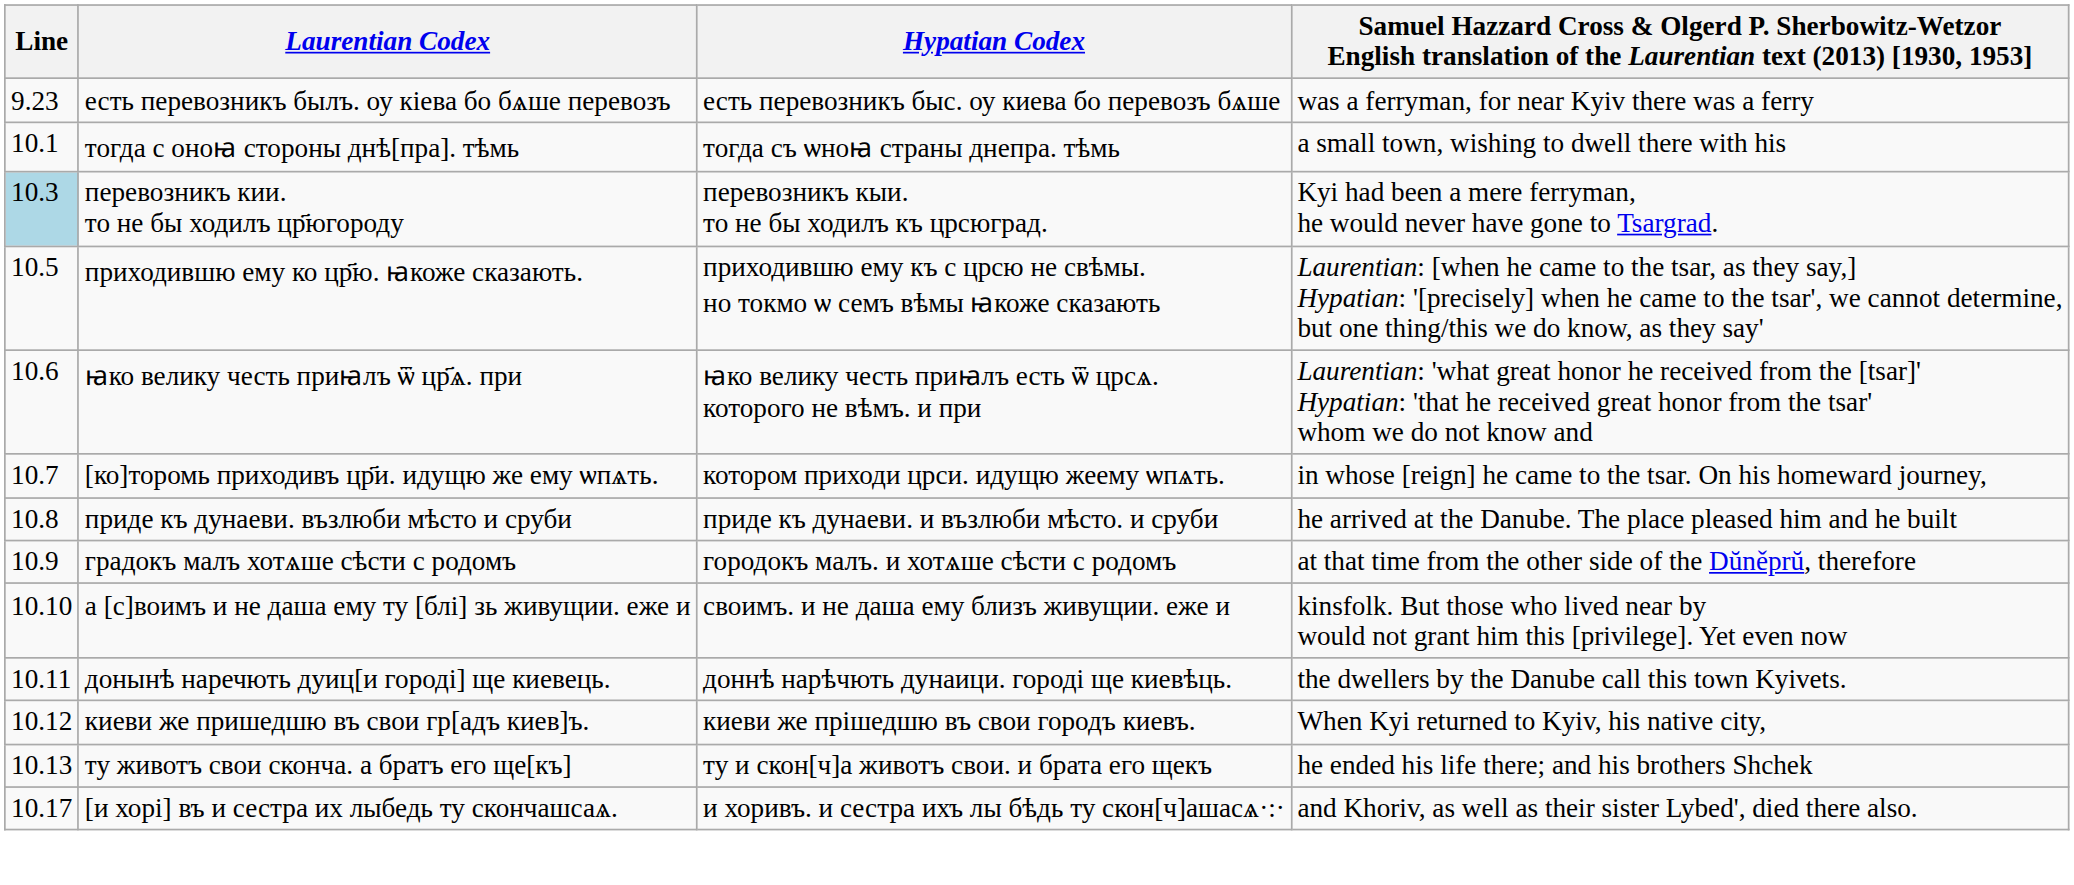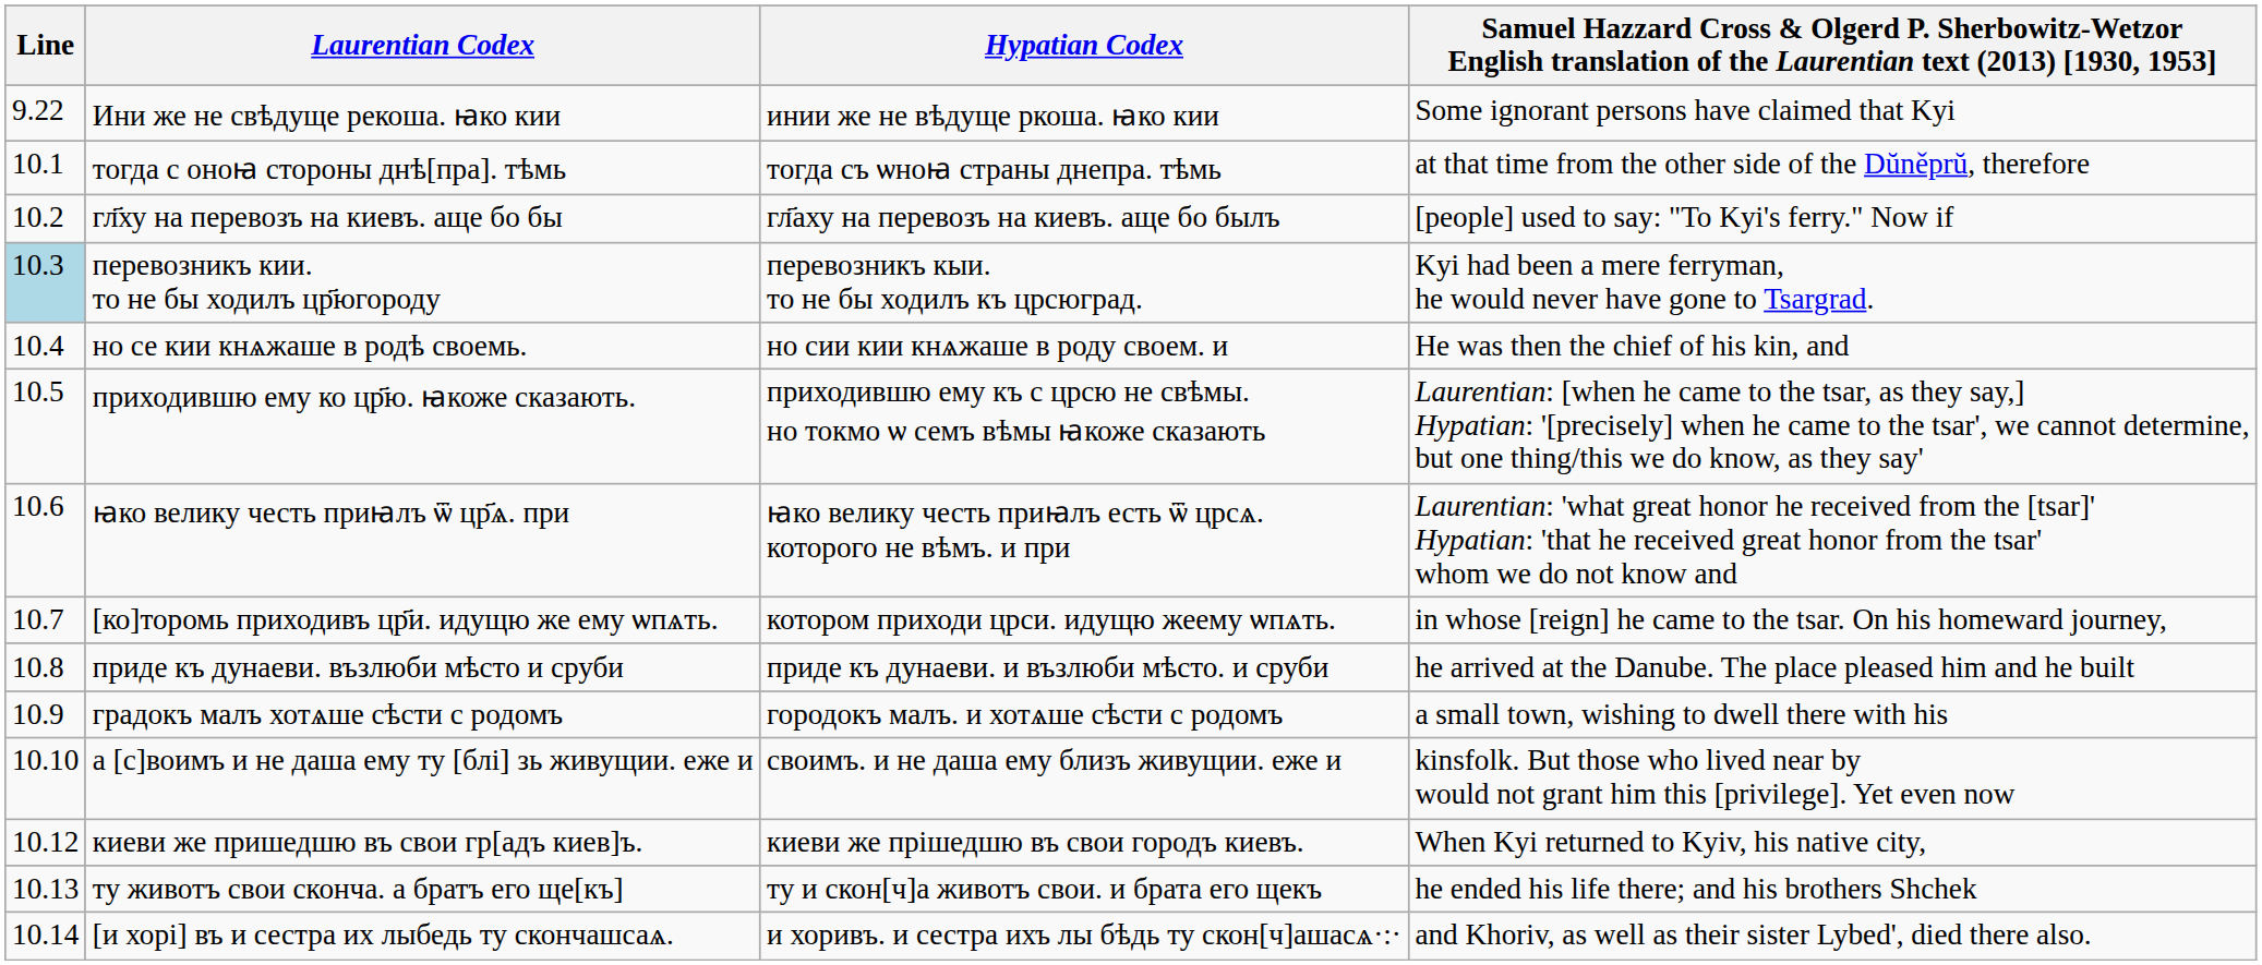+ row: 9.22 | Ини же не свѣдуще рекоша. ꙗко кии | инии же не вѣдуще ркоша. ꙗко кии | Some ignorant persons have claimed that Kyi
- row: 9.23 | есть перевозникъ былъ. оу кіева бо бѧше перевозъ | есть перевозникъ быс. оу киева бо перевозъ бѧше | was a ferryman, for near Kyiv there was a ferry
тогда с оноꙗ стороны днѣ[пра]. тѣмь | column 4: a small town, wishing to dwell there with his -> at that time from the other side of the Dŭněprŭ, therefore
+ row: 10.2 | гл҃ху на перевозъ на киевъ. аще бо бы | гл҃аху на перевозъ на киевъ. аще бо былъ | [people] used to say: "To Kyi's ferry." Now if
+ row: 10.4 | но се кии кнѧжаше в родѣ своемь. | но сии кии кнѧжаше в роду своем. и | He was then the chief of his kin, and
градокъ малъ хотѧше сѣсти с родомъ | column 4: at that time from the other side of the Dŭněprŭ, therefore -> a small town, wishing to dwell there with his
- row: 10.11 | донынѣ наречють дуиц[и городі] ще киевець. | доннѣ нарѣчють дунаици. городі ще киевѣць. | the dwellers by the Danube call this town Kyivets.
[и хорі] въ и сестра их лыбедь ту скончашсаѧ. | Line: 10.17 -> 10.14
